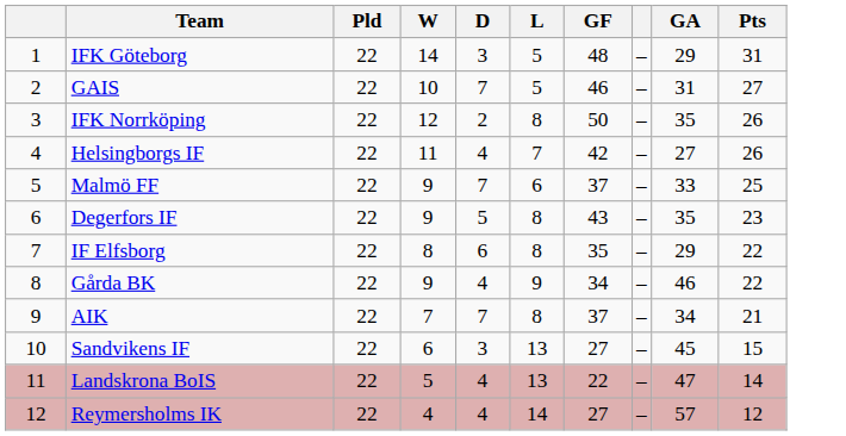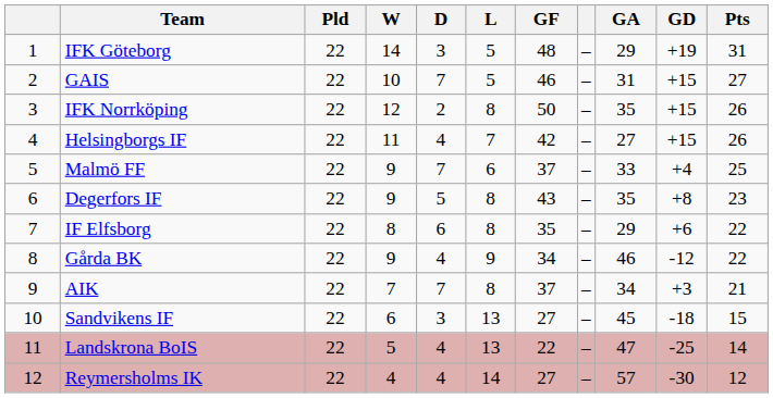+ column: GD | +19 | +15 | +15 | +15 | +4 | +8 | +6 | -12 | +3 | -18 | -25 | -30
